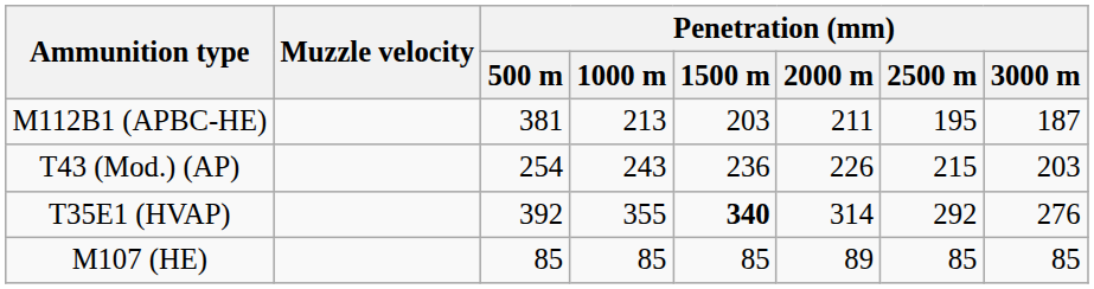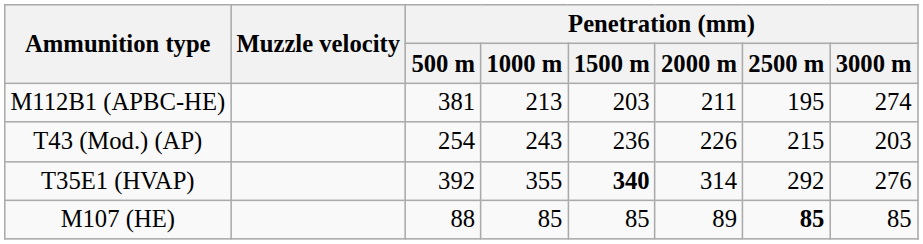M112B1 (APBC-HE) | Penetration (mm) / 3000 m: 187 -> 274
M107 (HE) | Penetration (mm) / 500 m: 85 -> 88
M107 (HE) | Penetration (mm) / 2500 m: normal -> bold
